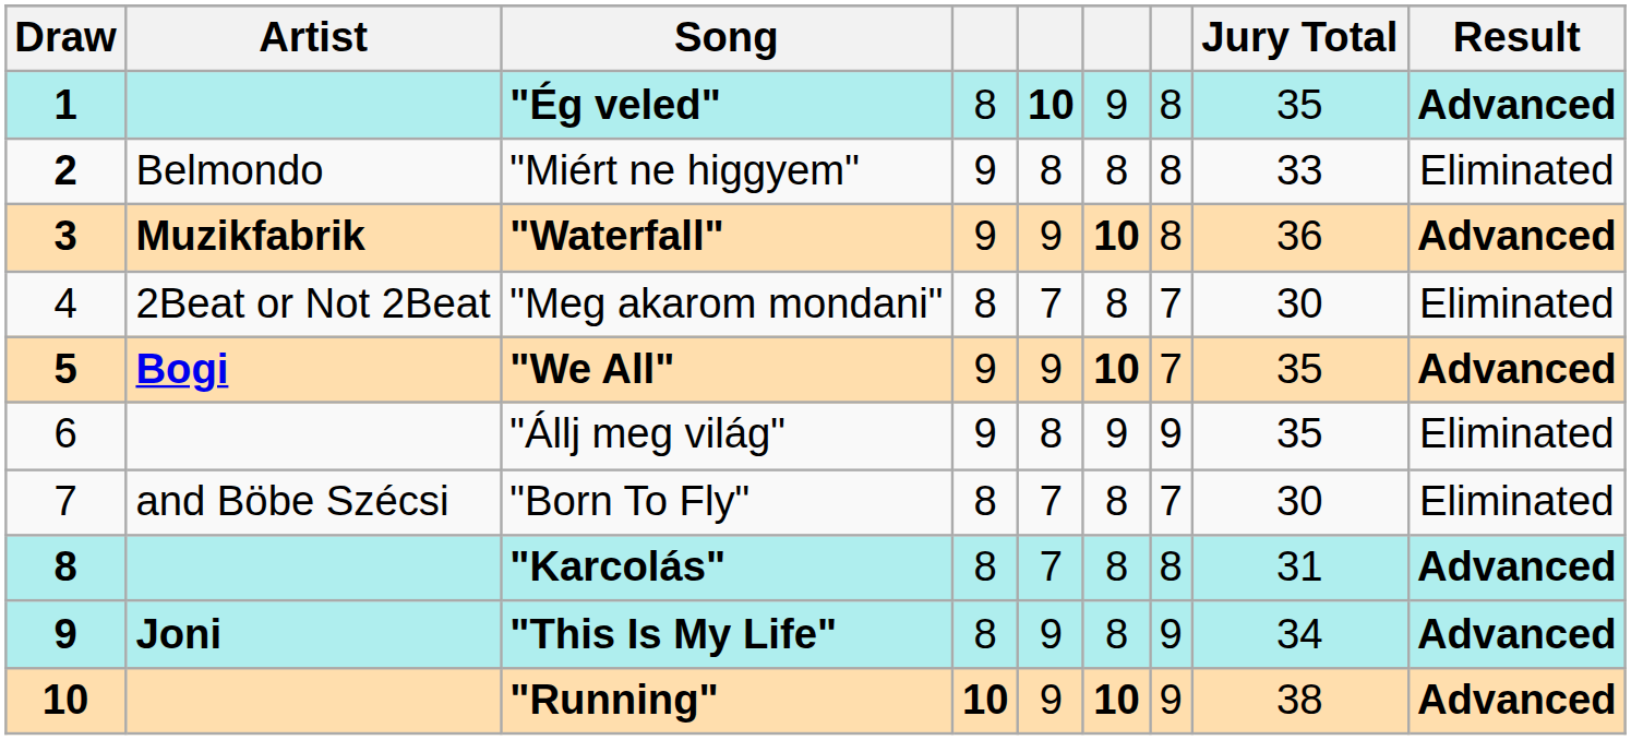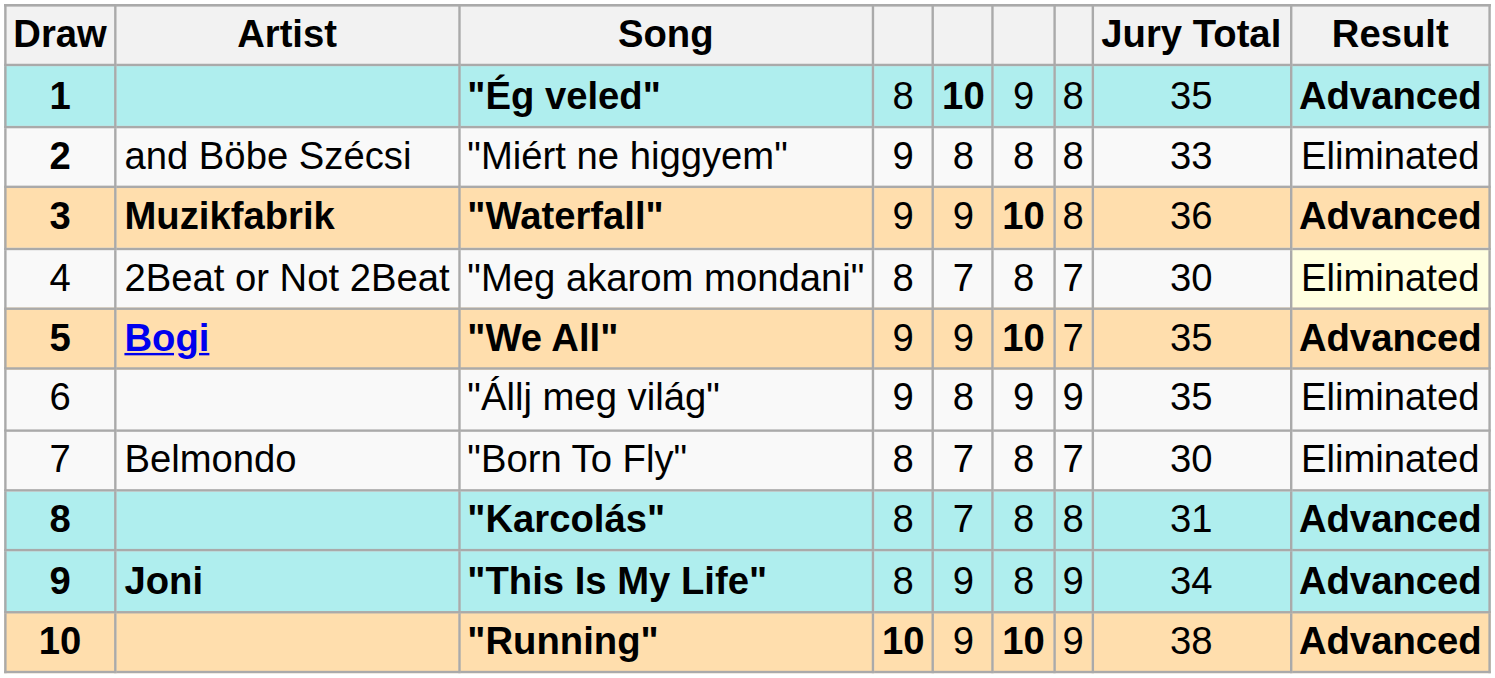"Miért ne higgyem" | Artist: Belmondo -> and Böbe Szécsi
"Meg akarom mondani" | Result: no background -> lightyellow background
"Born To Fly" | Artist: and Böbe Szécsi -> Belmondo
